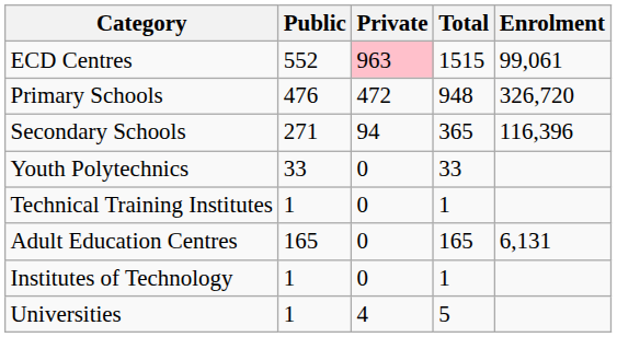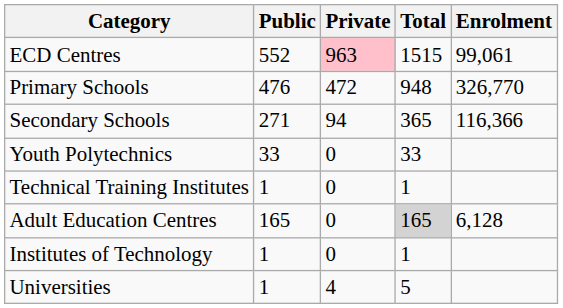Primary Schools | Enrolment: 326,720 -> 326,770
Secondary Schools | Enrolment: 116,396 -> 116,366
Adult Education Centres | Total: no background -> lightgrey background
Adult Education Centres | Enrolment: 6,131 -> 6,128
